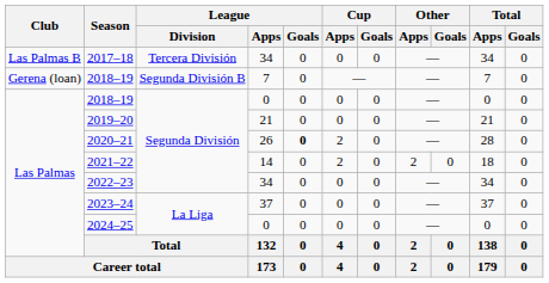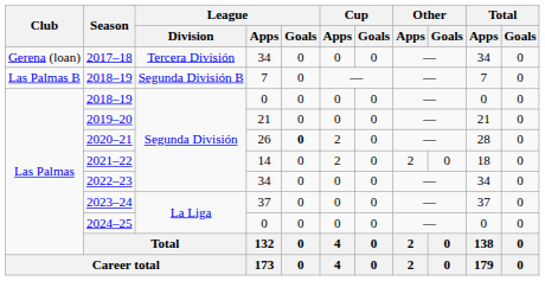2017–18 | Club: Las Palmas B -> Gerena (loan)
2018–19 / 7 | Club: Gerena (loan) -> Las Palmas B
